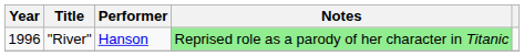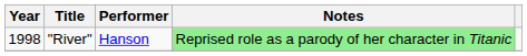"River" | Year: 1996 -> 1998
